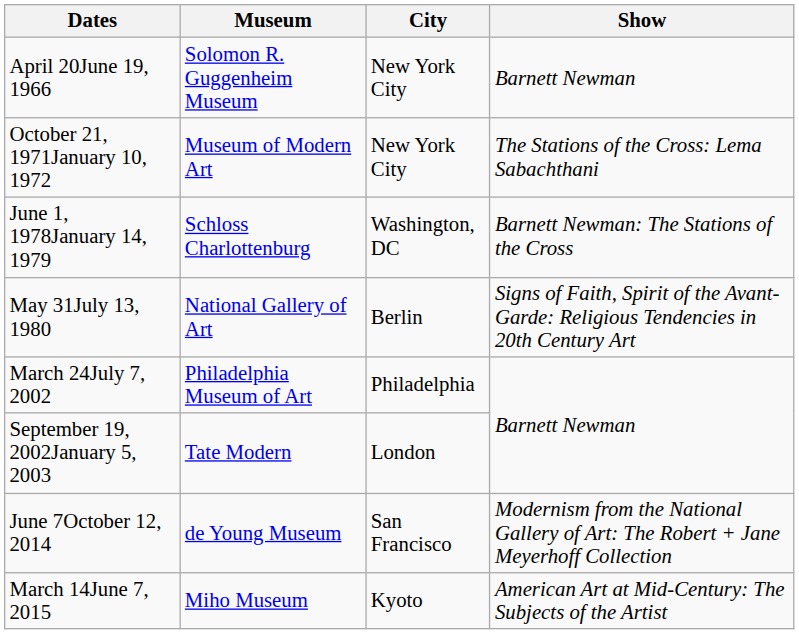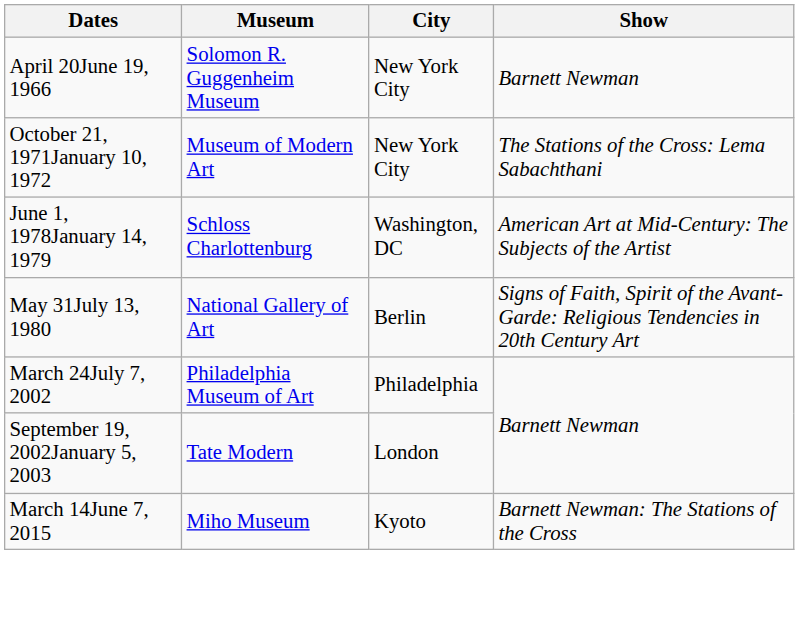June 1, 1978January 14, 1979 | Show: Barnett Newman: The Stations of the Cross -> American Art at Mid-Century: The Subjects of the Artist
- row: June 7October 12, 2014 | de Young Museum | San Francisco | Modernism from the National Gallery of Art: The Robert + Jane Meyerhoff Collection
March 14June 7, 2015 | Show: American Art at Mid-Century: The Subjects of the Artist -> Barnett Newman: The Stations of the Cross
